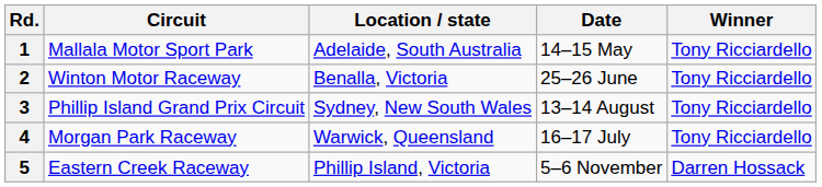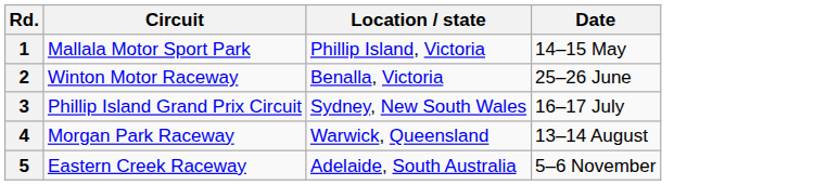- column: Winner | Tony Ricciardello | Tony Ricciardello | Tony Ricciardello | Tony Ricciardello | Darren Hossack
1 | Location / state: Adelaide, South Australia -> Phillip Island, Victoria
3 | Date: 13–14 August -> 16–17 July
4 | Date: 16–17 July -> 13–14 August
5 | Location / state: Phillip Island, Victoria -> Adelaide, South Australia
